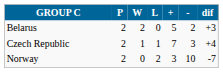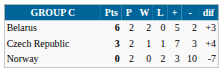+ column: Pts | 6 | 3 | 0
